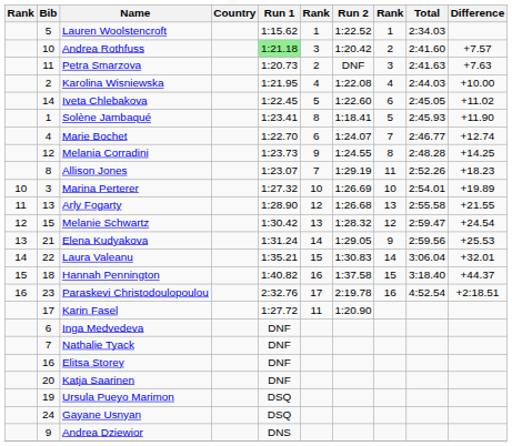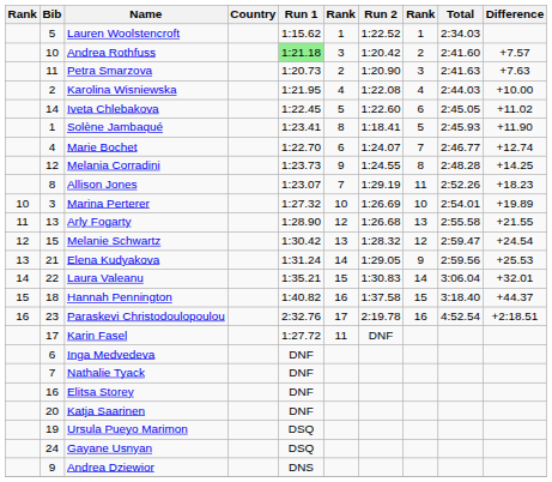Petra Smarzova | Run 2: DNF -> 1:20.90
Karin Fasel | Run 2: 1:20.90 -> DNF
